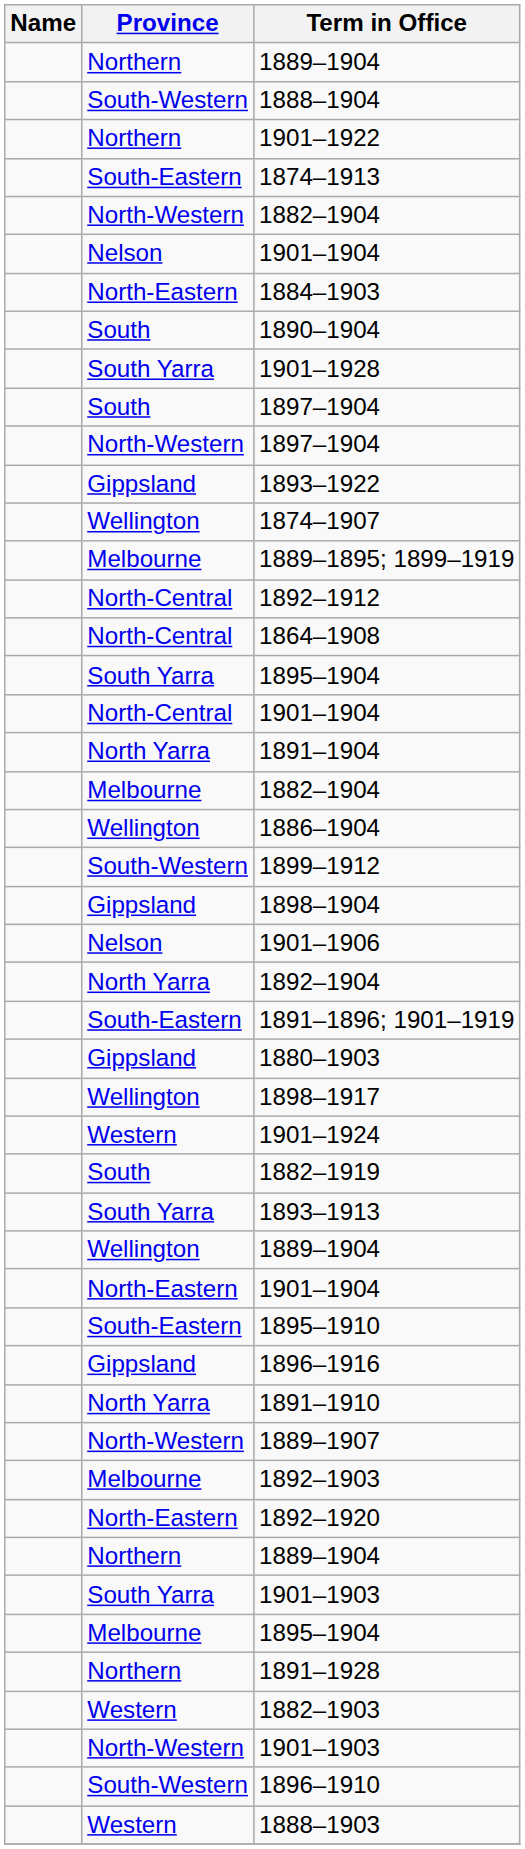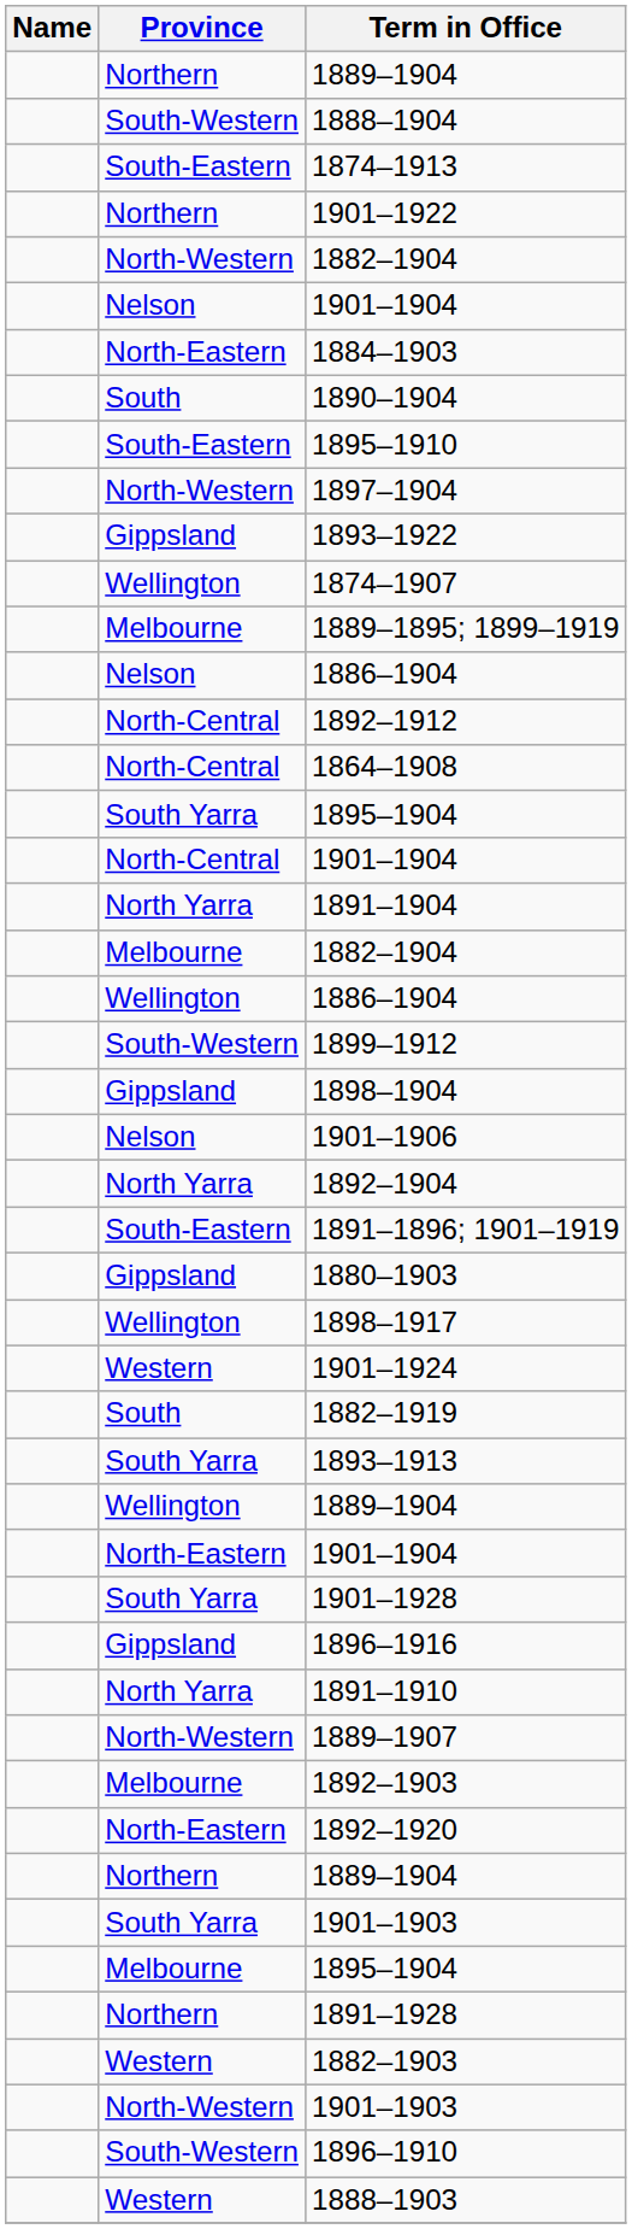rows swapped: 1901–1922 <-> 1874–1913
rows swapped: 1895–1910 <-> 1901–1928
- row: South | 1897–1904
+ row: Nelson | 1886–1904
